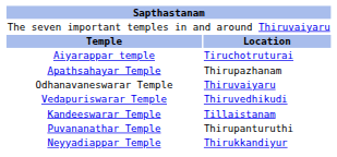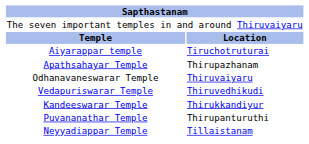Kandeeswarar Temple | column 2: Tillaistanam -> Thirukkandiyur
Neyyadiappar Temple | column 2: Thirukkandiyur -> Tillaistanam
